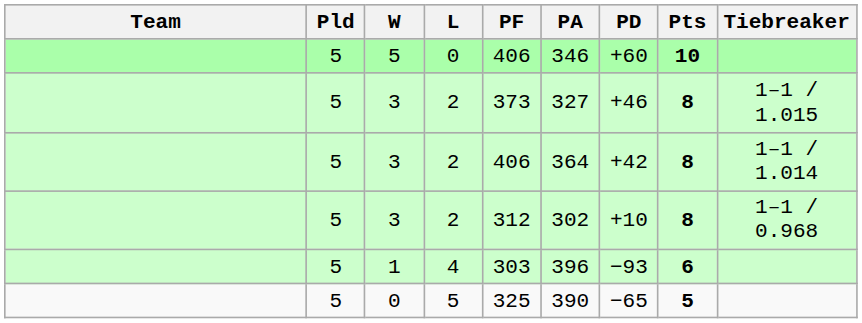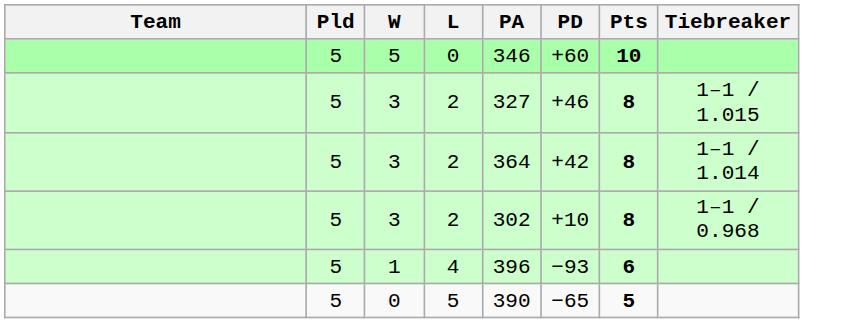- column: PF | 406 | 373 | 406 | 312 | 303 | 325
